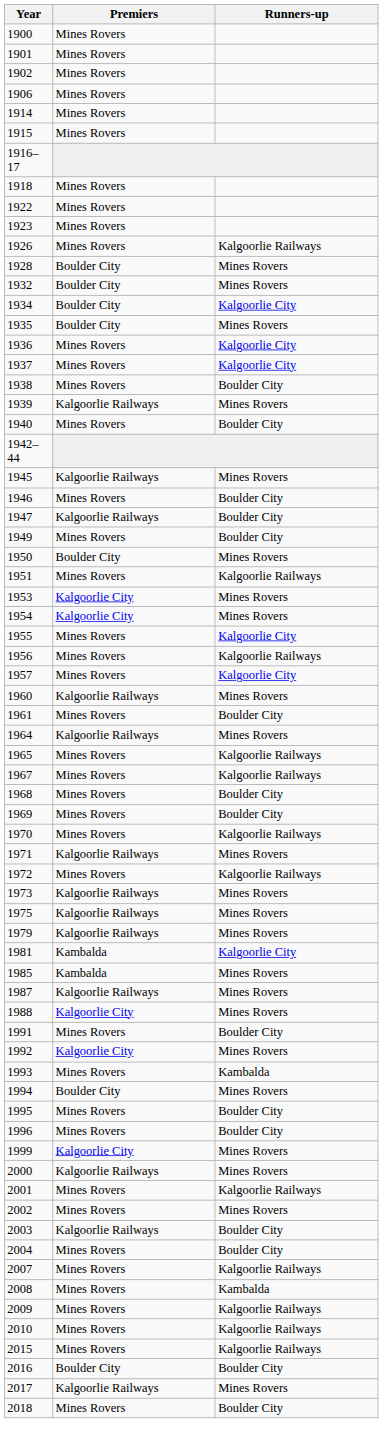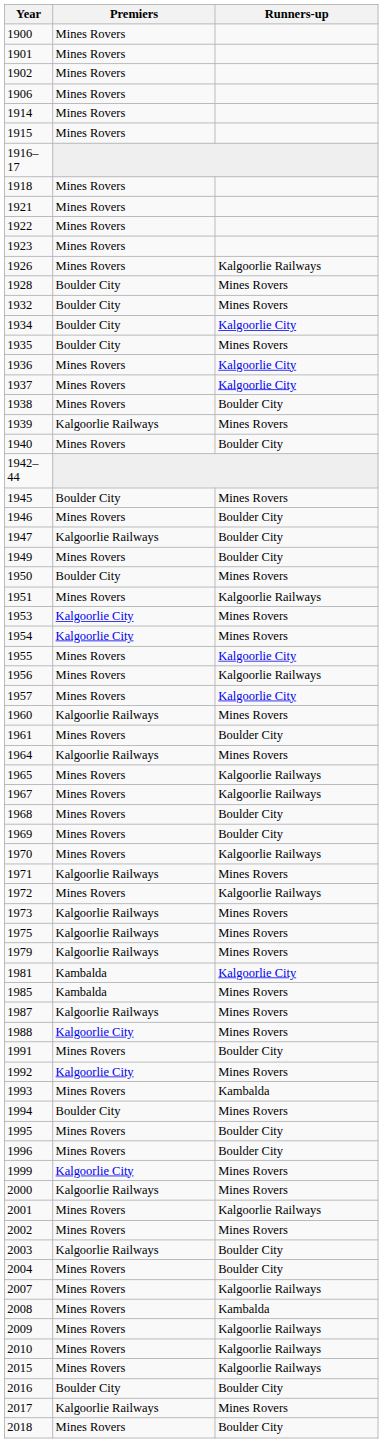+ row: 1921 | Mines Rovers
1945 | Premiers: Kalgoorlie Railways -> Boulder City
